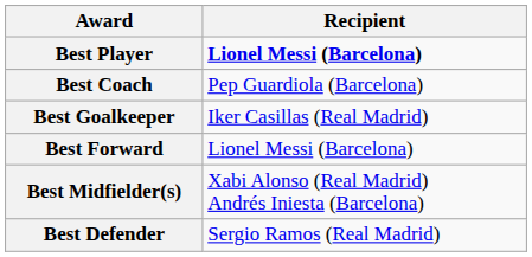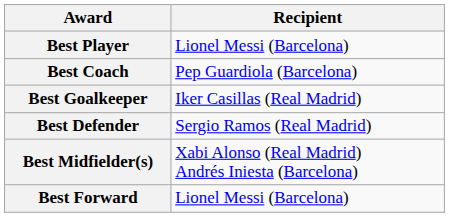Best Player | Recipient: bold -> normal
rows swapped: Best Defender <-> Best Forward
